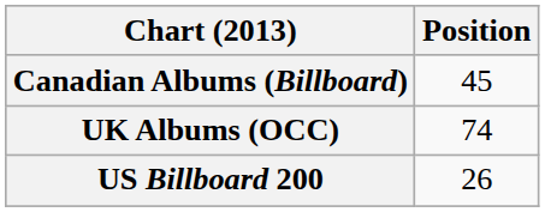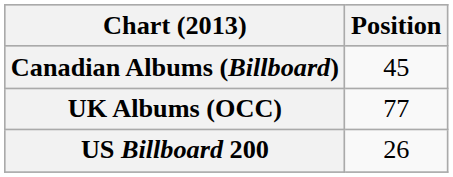UK Albums (OCC) | Position: 74 -> 77
